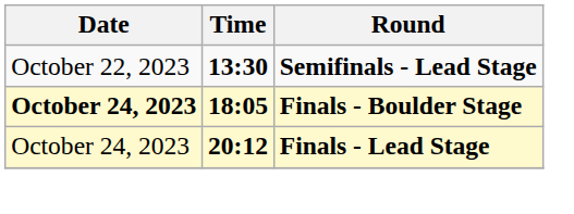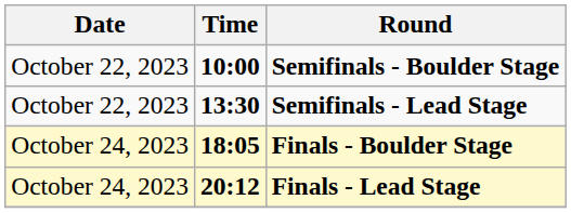+ row: October 22, 2023 | 10:00 | Semifinals - Boulder Stage
Finals - Boulder Stage | Date: bold -> normal
